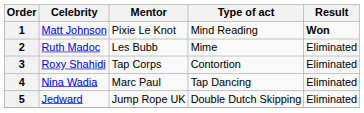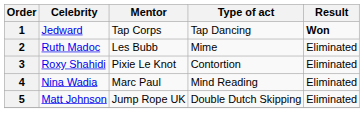1 | Celebrity: Matt Johnson -> Jedward
1 | Mentor: Pixie Le Knot -> Tap Corps
1 | Type of act: Mind Reading -> Tap Dancing
3 | Mentor: Tap Corps -> Pixie Le Knot
4 | Type of act: Tap Dancing -> Mind Reading
5 | Celebrity: Jedward -> Matt Johnson
